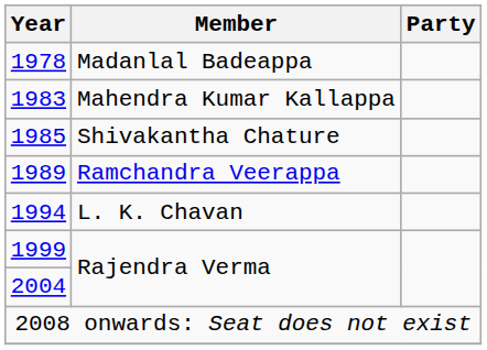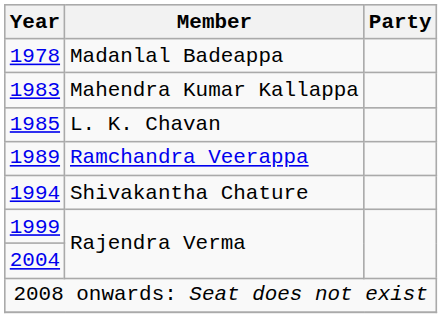1985 | Member: Shivakantha Chature -> L. K. Chavan
1994 | Member: L. K. Chavan -> Shivakantha Chature
